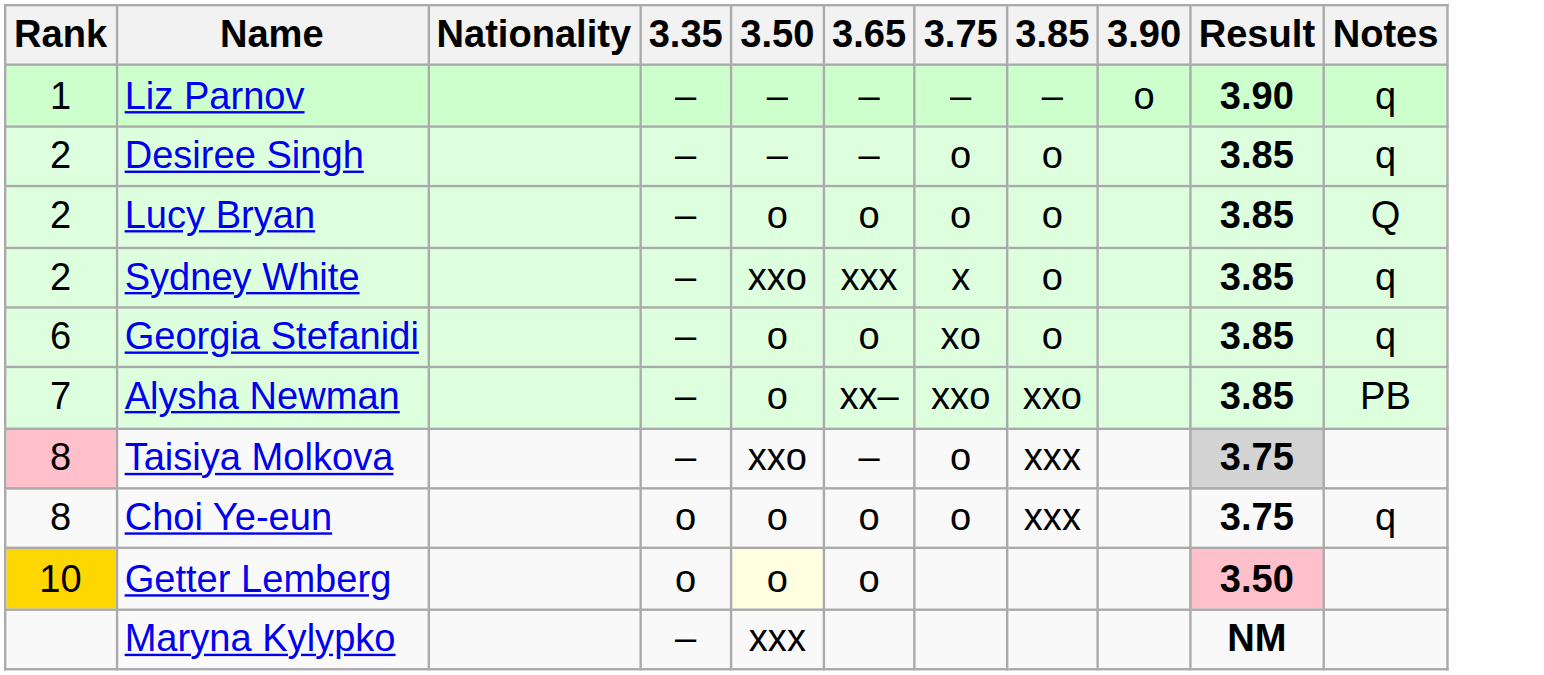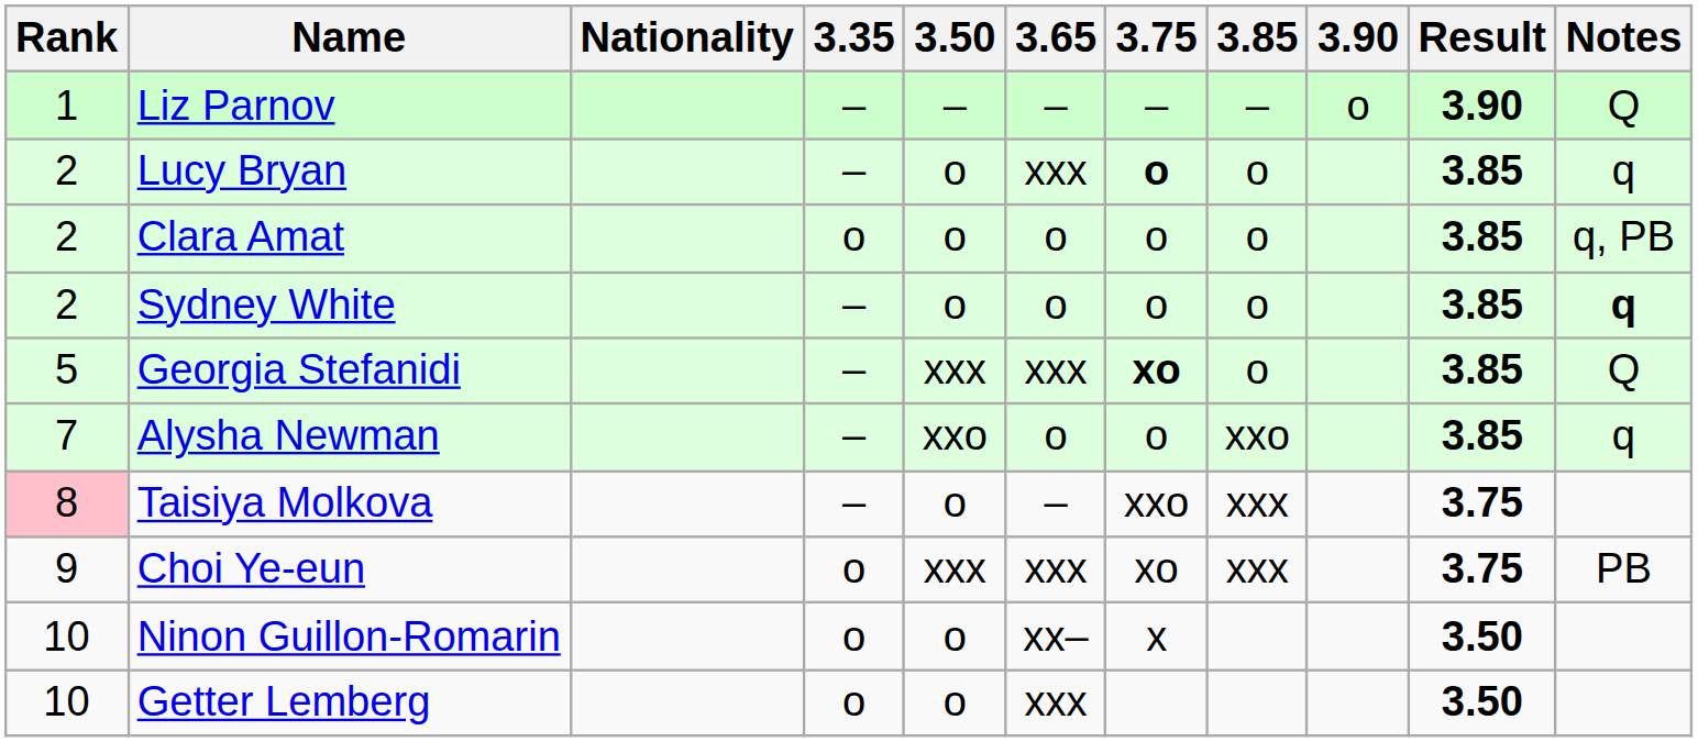Liz Parnov | Notes: q -> Q
- row: 2 | Desiree Singh | – | – | – | o | o | 3.85 | q
Lucy Bryan | 3.65: o -> xxx
Lucy Bryan | 3.75: normal -> bold
Lucy Bryan | Notes: Q -> q
+ row: 2 | Clara Amat | o | o | o | o | o | 3.85 | q, PB
Sydney White | 3.50: xxo -> o
Sydney White | 3.65: xxx -> o
Sydney White | 3.75: x -> o
Sydney White | Notes: normal -> bold
Georgia Stefanidi | Rank: 6 -> 5
Georgia Stefanidi | 3.50: o -> xxx
Georgia Stefanidi | 3.65: o -> xxx
Georgia Stefanidi | 3.75: normal -> bold
Georgia Stefanidi | Notes: q -> Q
Alysha Newman | 3.50: o -> xxo
Alysha Newman | 3.65: xx– -> o
Alysha Newman | 3.75: xxo -> o
Alysha Newman | Notes: PB -> q
Taisiya Molkova | 3.50: xxo -> o
Taisiya Molkova | 3.75: o -> xxo
Taisiya Molkova | Result: lightgrey background -> no background
Choi Ye-eun | Rank: 8 -> 9
Choi Ye-eun | 3.50: o -> xxx
Choi Ye-eun | 3.65: o -> xxx
Choi Ye-eun | 3.75: o -> xo
Choi Ye-eun | Notes: q -> PB
+ row: 10 | Ninon Guillon-Romarin | o | o | xx– | x | 3.50
Getter Lemberg | Rank: gold background -> no background
Getter Lemberg | 3.50: lightyellow background -> no background
Getter Lemberg | 3.65: o -> xxx
Getter Lemberg | Result: pink background -> no background
- row: Maryna Kylypko | – | xxx | NM
